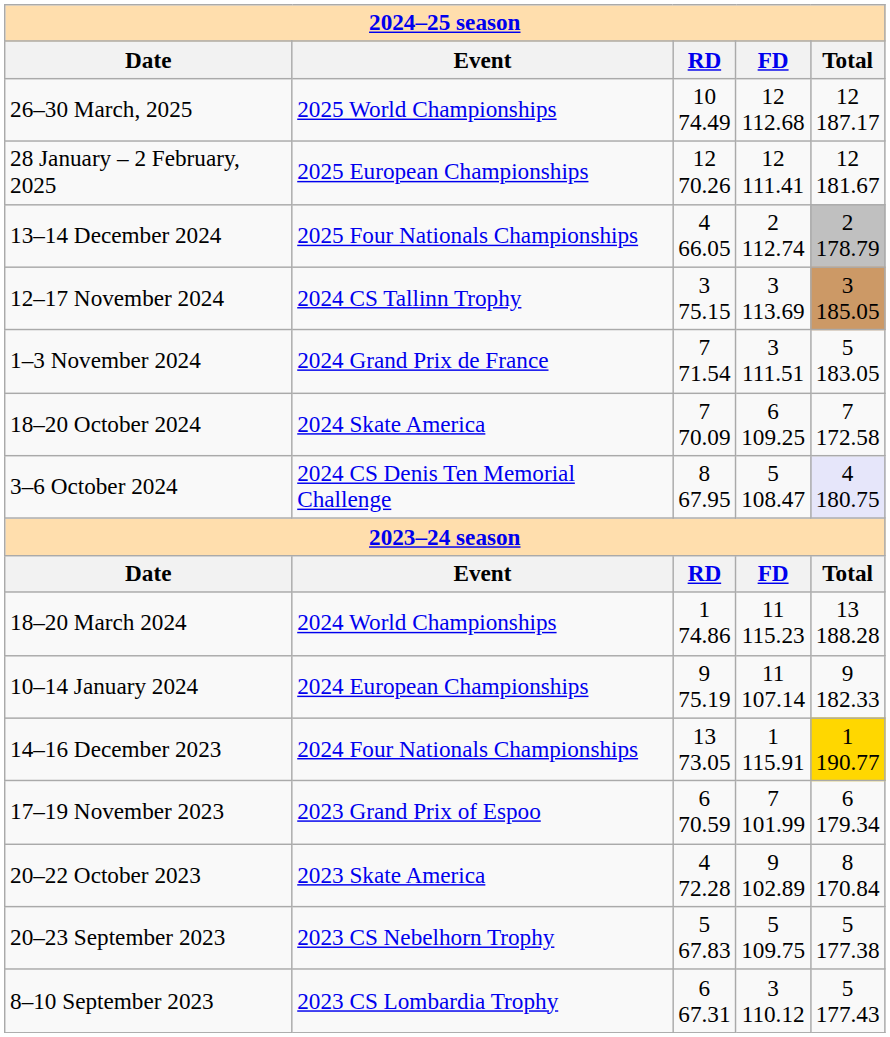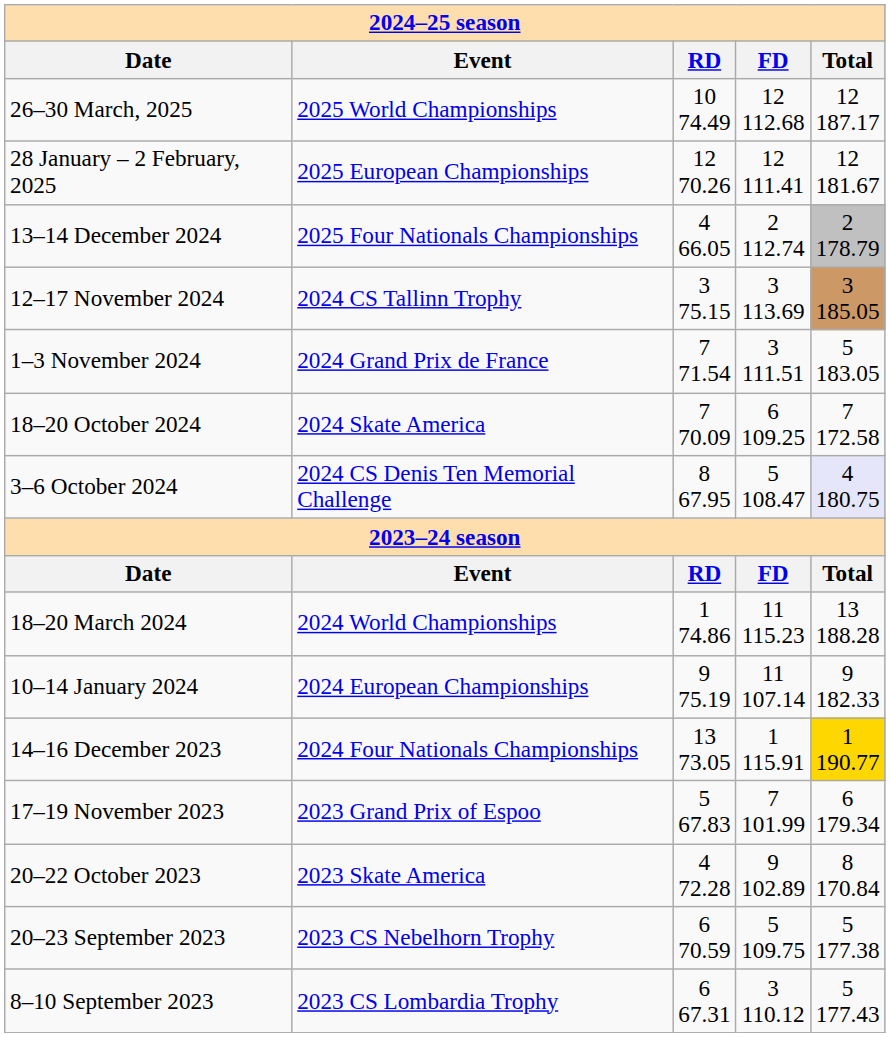17–19 November 2023 | column 3: 6 70.59 -> 5 67.83
20–23 September 2023 | column 3: 5 67.83 -> 6 70.59
